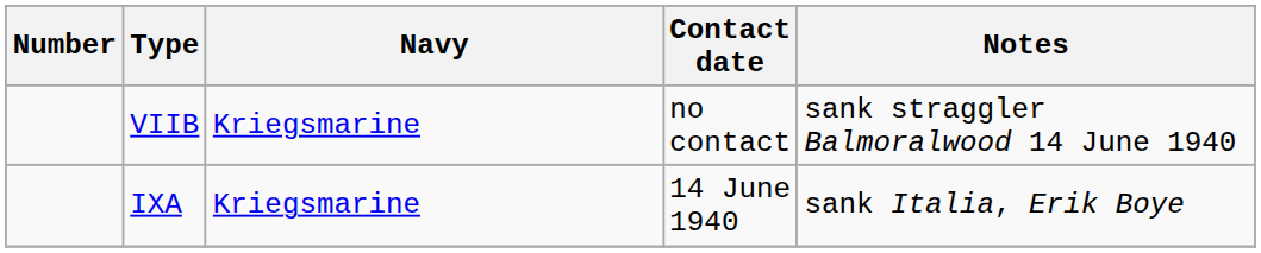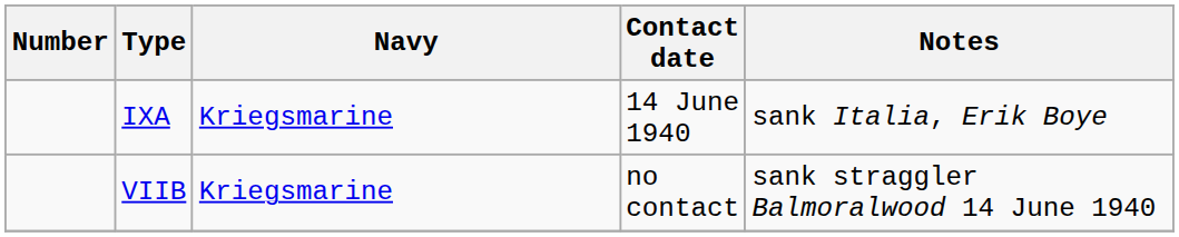rows swapped: IXA <-> VIIB
